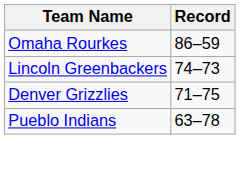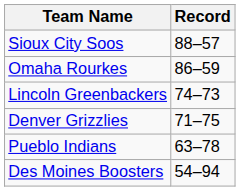+ row: Sioux City Soos | 88–57
+ row: Des Moines Boosters | 54–94
